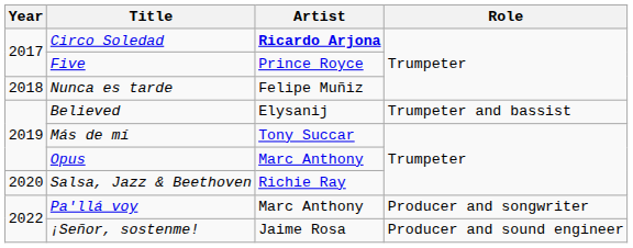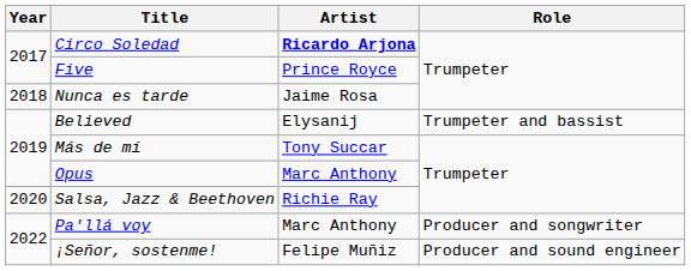Nunca es tarde | Artist: Felipe Muñiz -> Jaime Rosa
¡Señor, sostenme! | Artist: Jaime Rosa -> Felipe Muñiz
